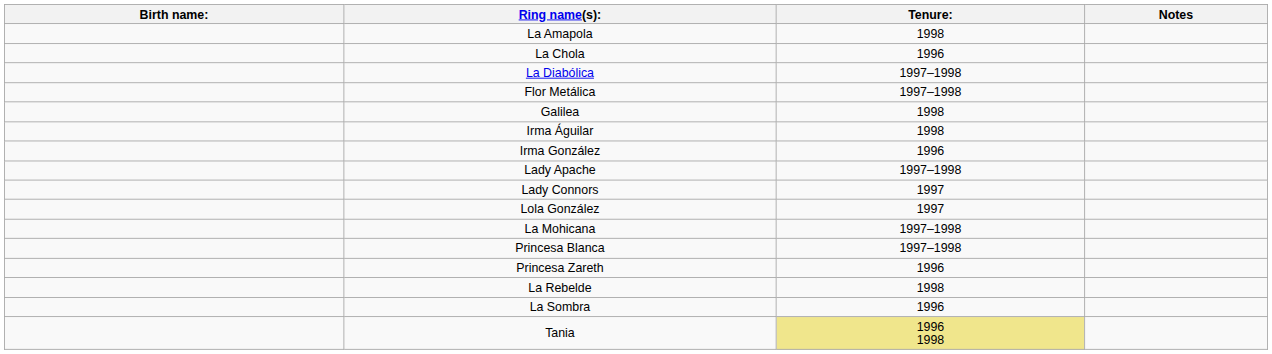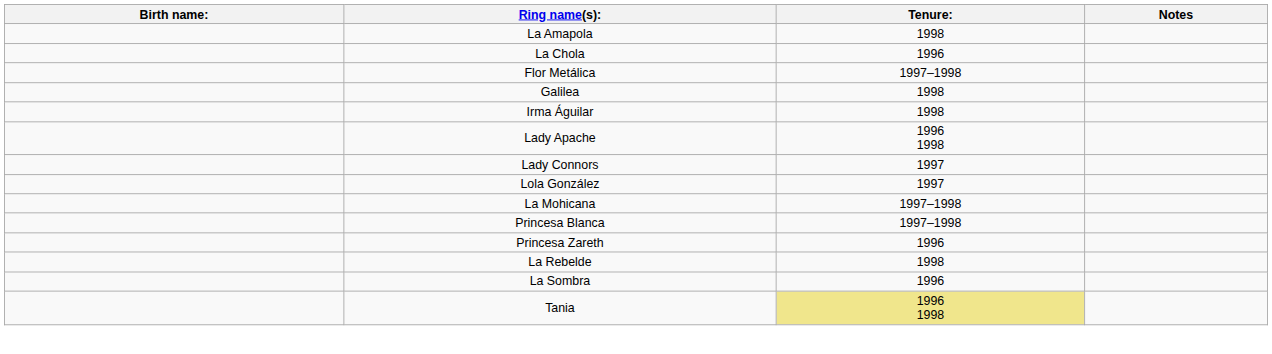- row: La Diabólica | 1997–1998
- row: Irma González | 1996
Lady Apache | Tenure:: 1997–1998 -> 1996 1998
